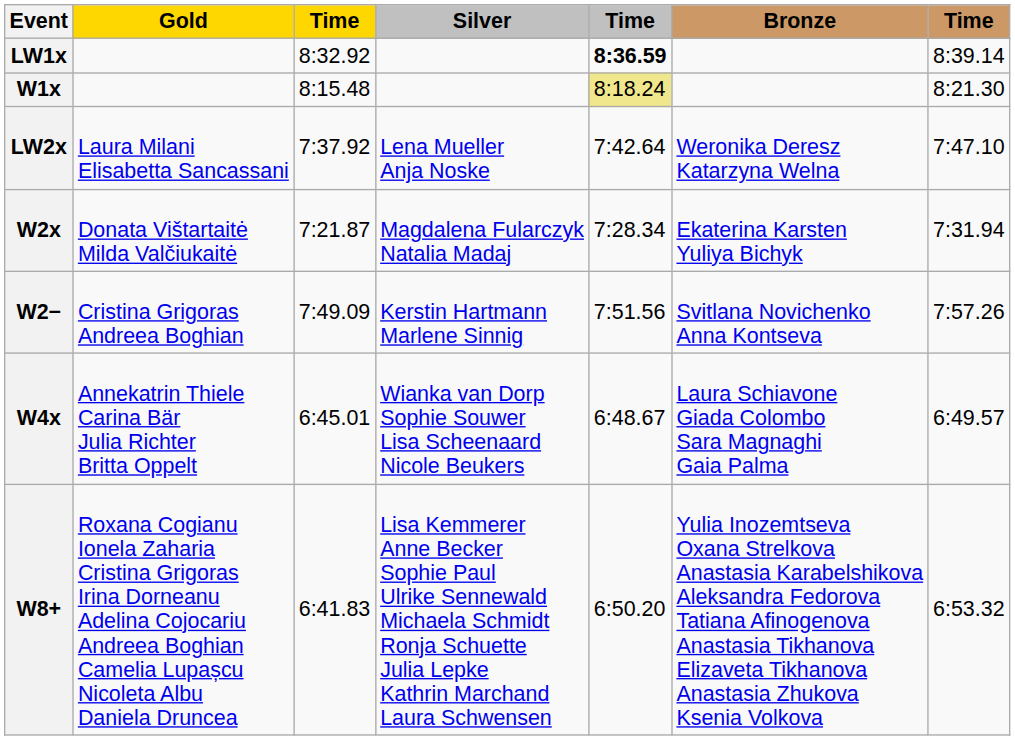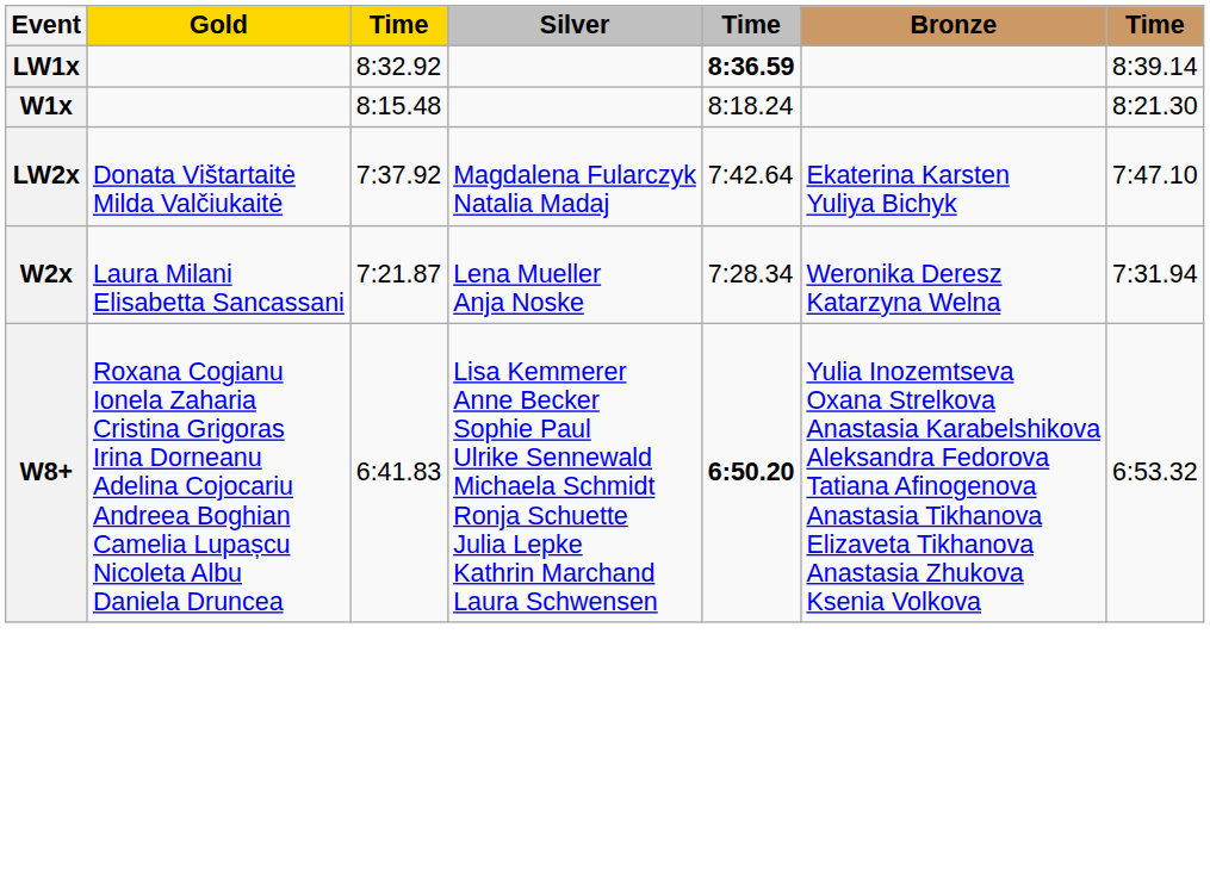W1x | column 5: khaki background -> no background
LW2x | Gold: Laura Milani Elisabetta Sancassani -> Donata Vištartaitė Milda Valčiukaitė
LW2x | Silver: Lena Mueller Anja Noske -> Magdalena Fularczyk Natalia Madaj
LW2x | Bronze: Weronika Deresz Katarzyna Welna -> Ekaterina Karsten Yuliya Bichyk
W2x | Gold: Donata Vištartaitė Milda Valčiukaitė -> Laura Milani Elisabetta Sancassani
W2x | Silver: Magdalena Fularczyk Natalia Madaj -> Lena Mueller Anja Noske
W2x | Bronze: Ekaterina Karsten Yuliya Bichyk -> Weronika Deresz Katarzyna Welna
- row: W2− | Cristina Grigoras Andreea Boghian | 7:49.09 | Kerstin Hartmann Marlene Sinnig | 7:51.56 | Svitlana Novichenko Anna Kontseva | 7:57.26
- row: W4x | Annekatrin Thiele Carina Bär Julia Richter Britta Oppelt | 6:45.01 | Wianka van Dorp Sophie Souwer Lisa Scheenaard Nicole Beukers | 6:48.67 | Laura Schiavone Giada Colombo Sara Magnaghi Gaia Palma | 6:49.57
W8+ | column 5: normal -> bold
